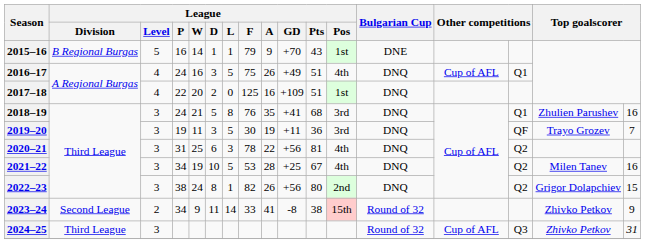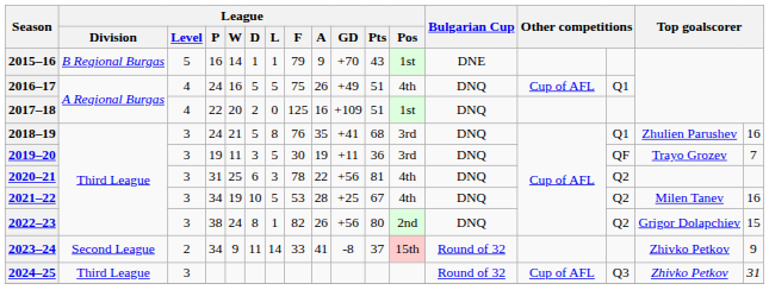2016–17 | League / D: 3 -> 5
2023–24 | League / Pts: 38 -> 37
